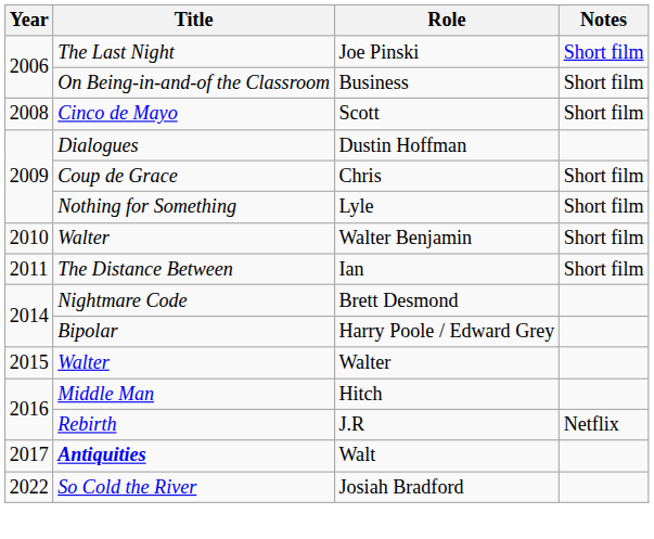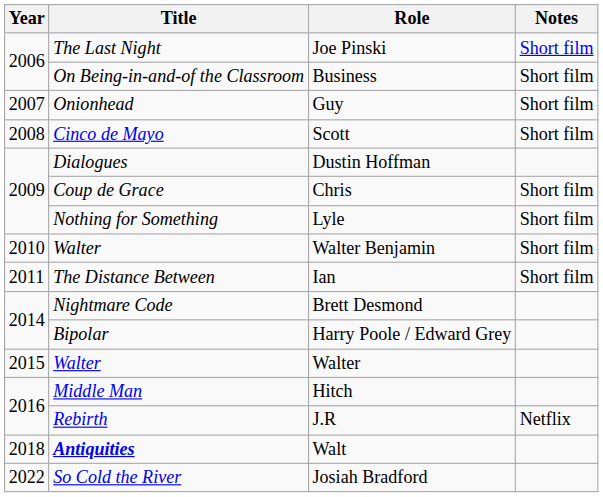+ row: 2007 | Onionhead | Guy | Short film
Walt | Year: 2017 -> 2018
